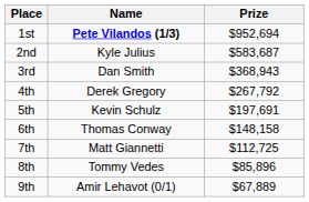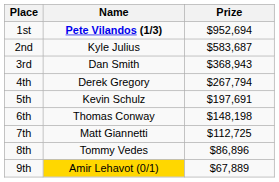4th | Prize: $267,792 -> $267,794
6th | Prize: $148,158 -> $148,198
8th | Prize: $85,896 -> $86,896
9th | Name: no background -> gold background
